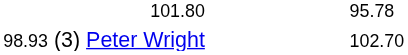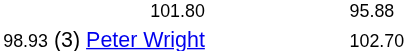101.80 | column 3: 95.78 -> 95.88
